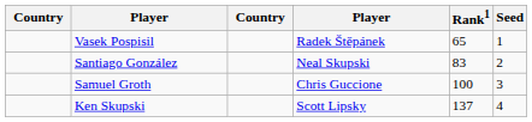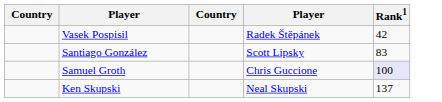- column: Seed | 1 | 2 | 3 | 4
Vasek Pospisil | Rank1: 65 -> 42
Santiago González | column 4: Neal Skupski -> Scott Lipsky
Samuel Groth | Rank1: no background -> lavender background
Ken Skupski | column 4: Scott Lipsky -> Neal Skupski
